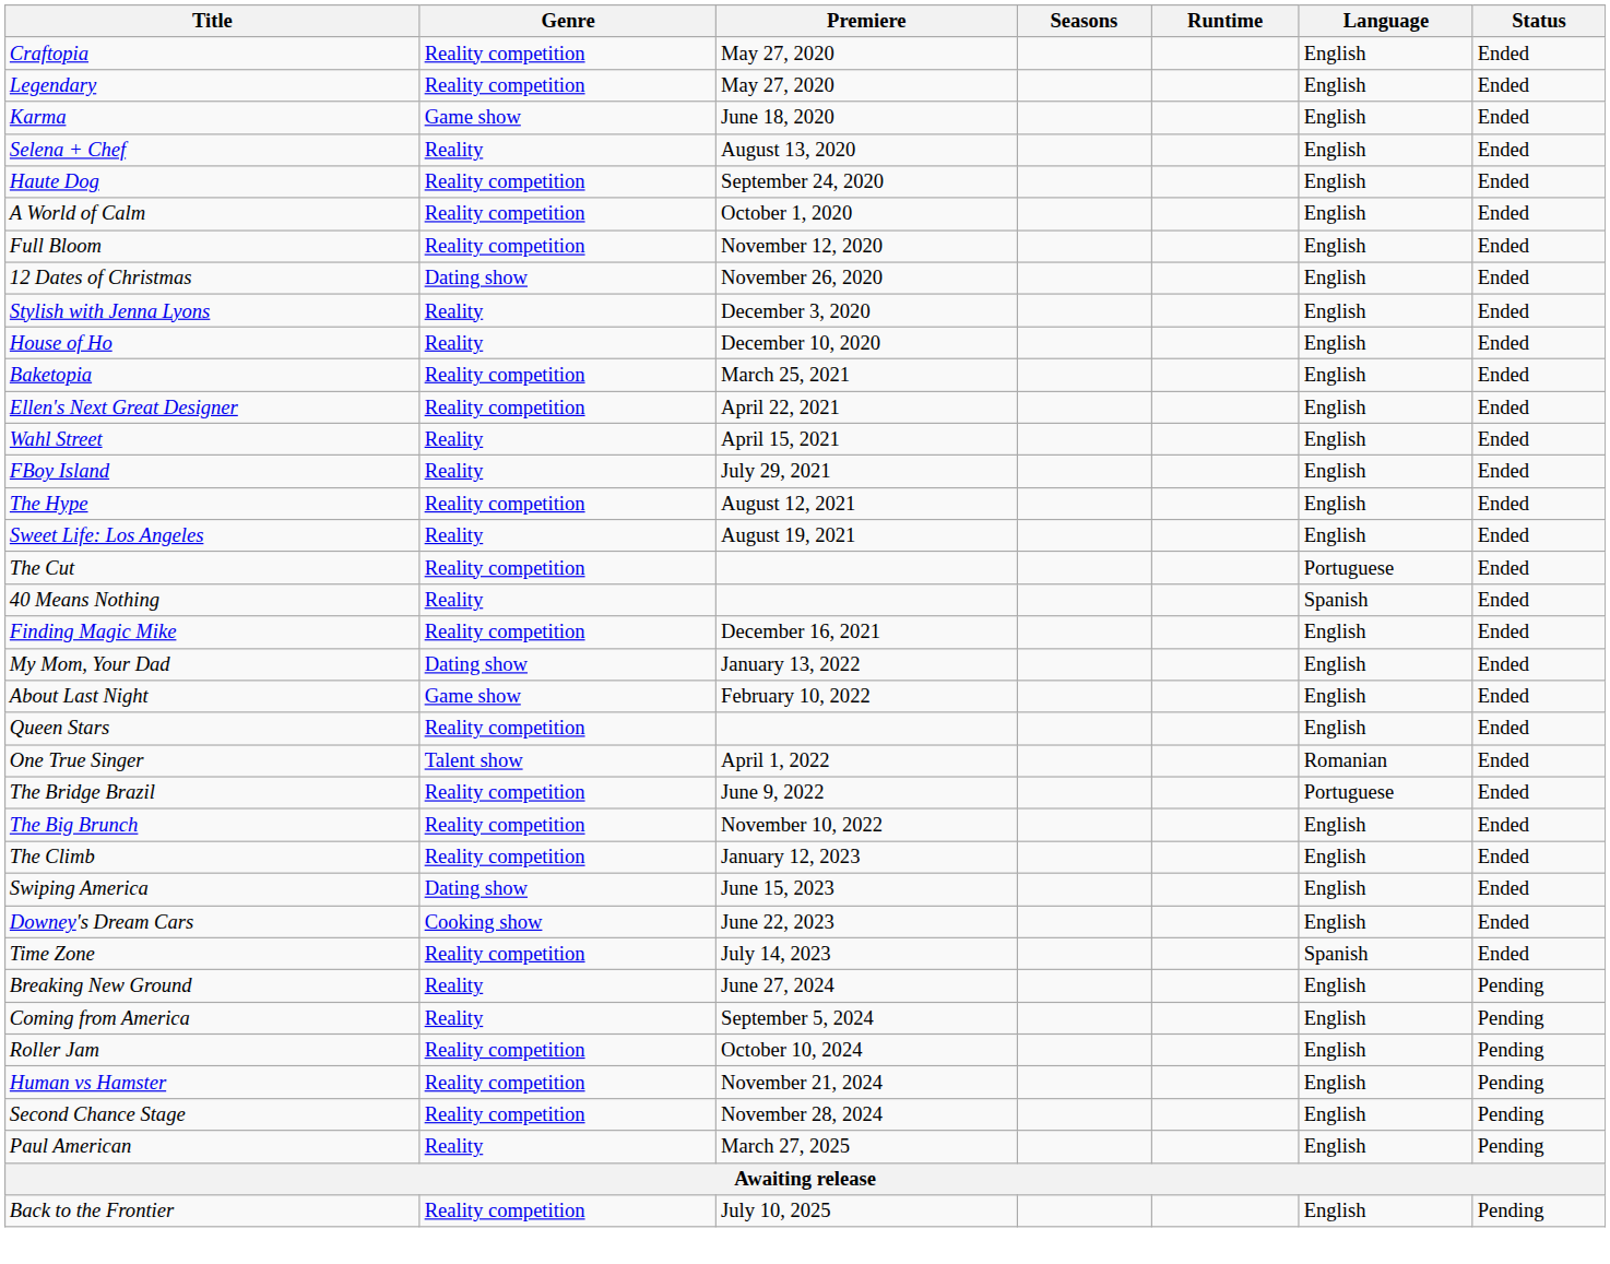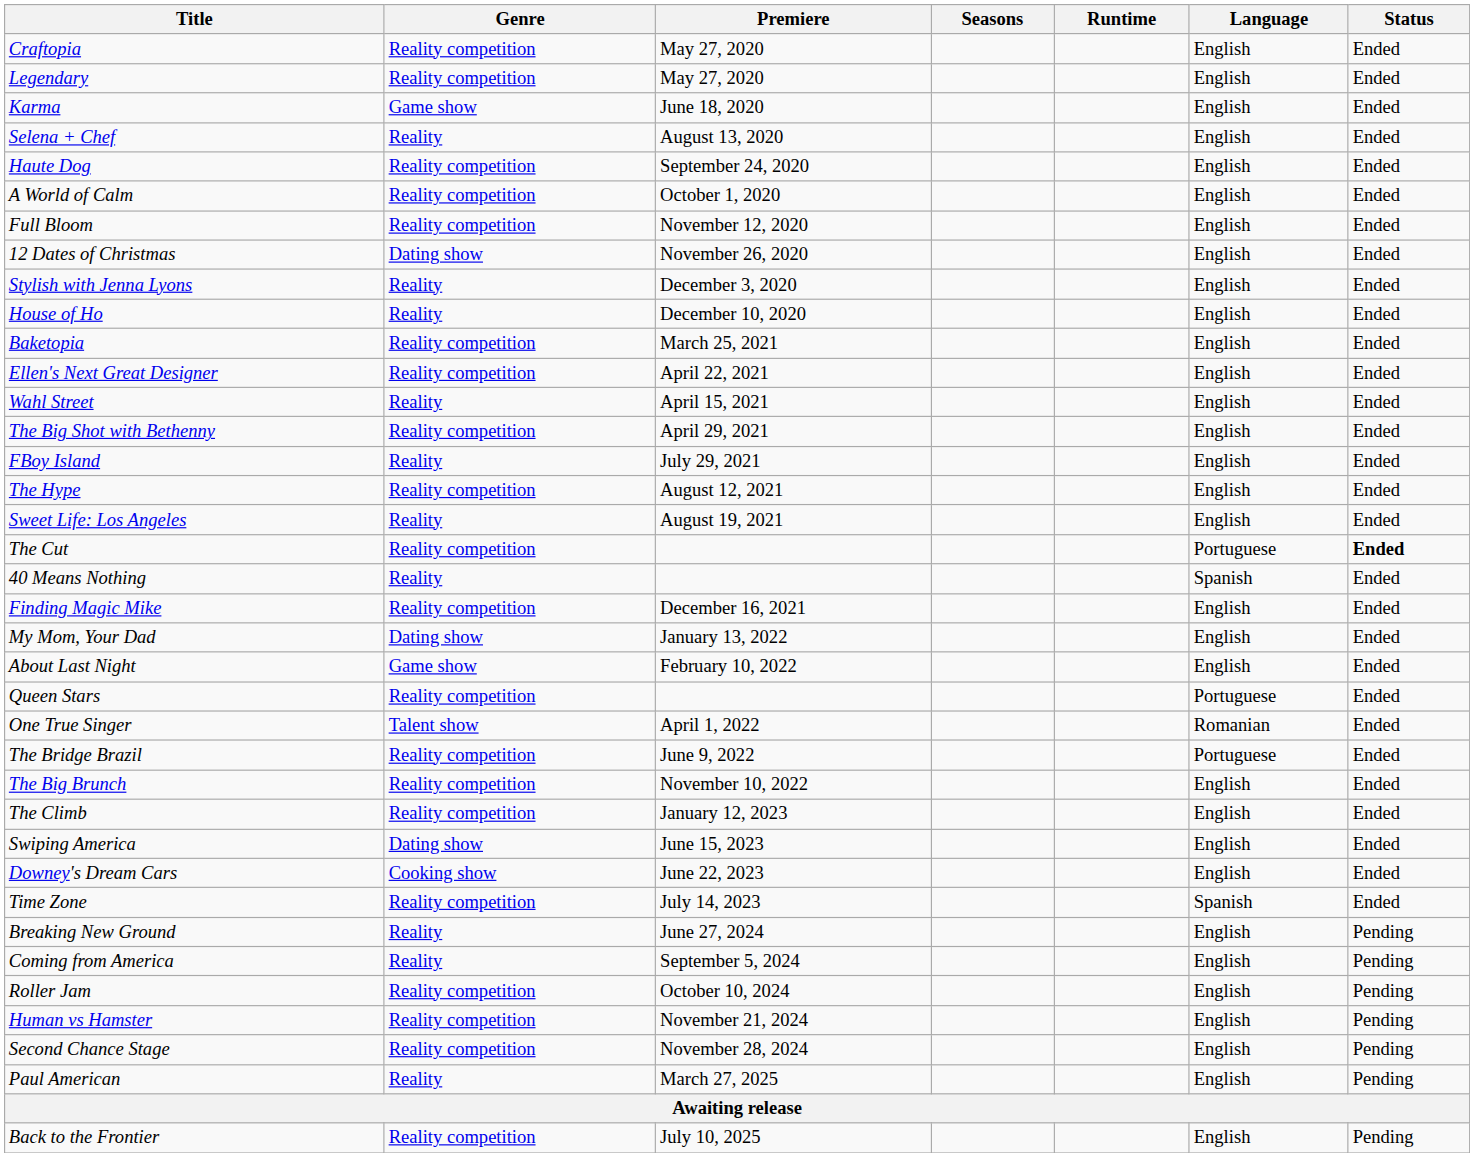+ row: The Big Shot with Bethenny | Reality competition | April 29, 2021 | English | Ended
The Cut | Status: normal -> bold
Queen Stars | Language: English -> Portuguese
